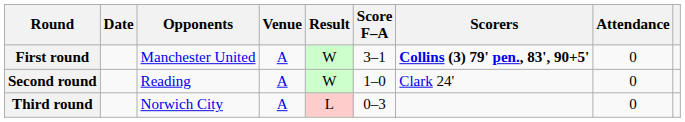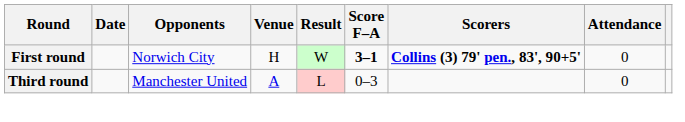First round | Opponents: Manchester United -> Norwich City
First round | Venue: A -> H
First round | Score F–A: normal -> bold
- row: Second round | Reading | A | W | 1–0 | Clark 24' | 0
Third round | Opponents: Norwich City -> Manchester United
